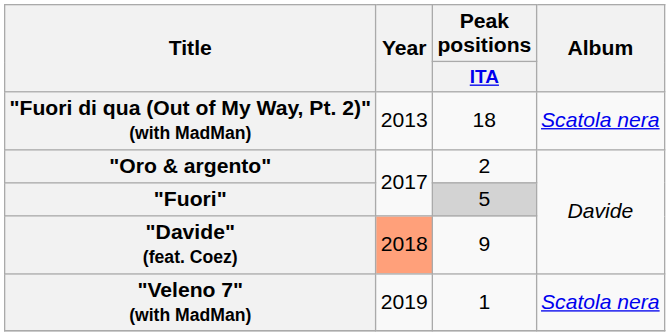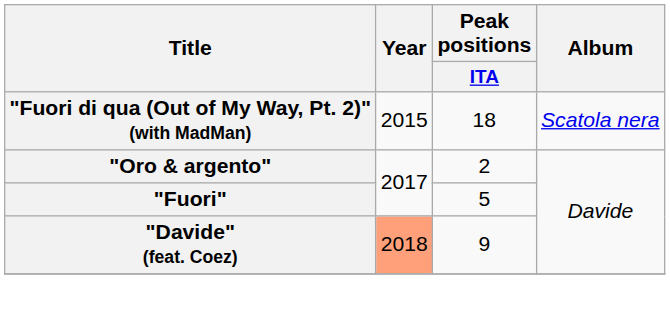"Fuori di qua (Out of My Way, Pt. 2)" (with MadMan) | Year: 2013 -> 2015
"Fuori" | Peak positions / ITA: lightgrey background -> no background
- row: "Veleno 7" (with MadMan) | 2019 | 1 | Scatola nera
